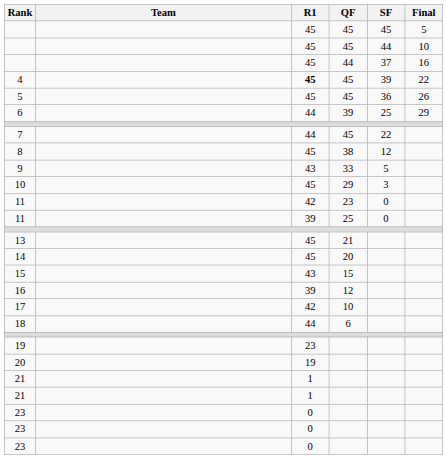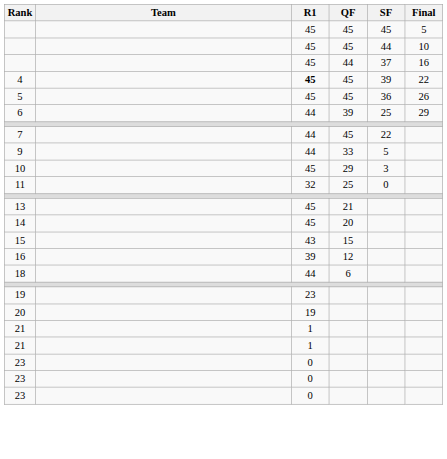- row: 8 | 45 | 38 | 12
9 | R1: 43 -> 44
- row: 11 | 42 | 23 | 0
11 / 25 | R1: 39 -> 32
- row: 17 | 42 | 10
